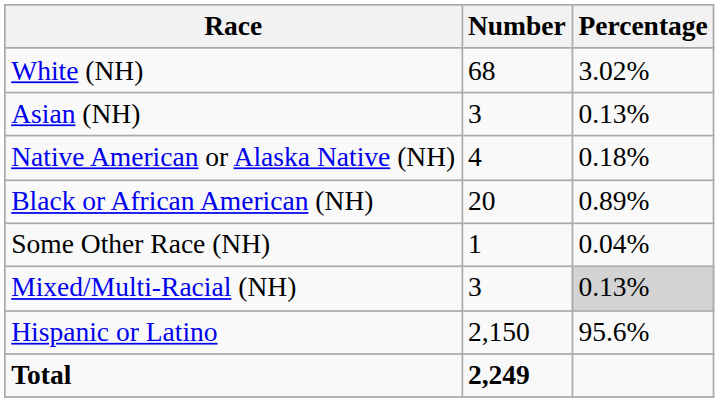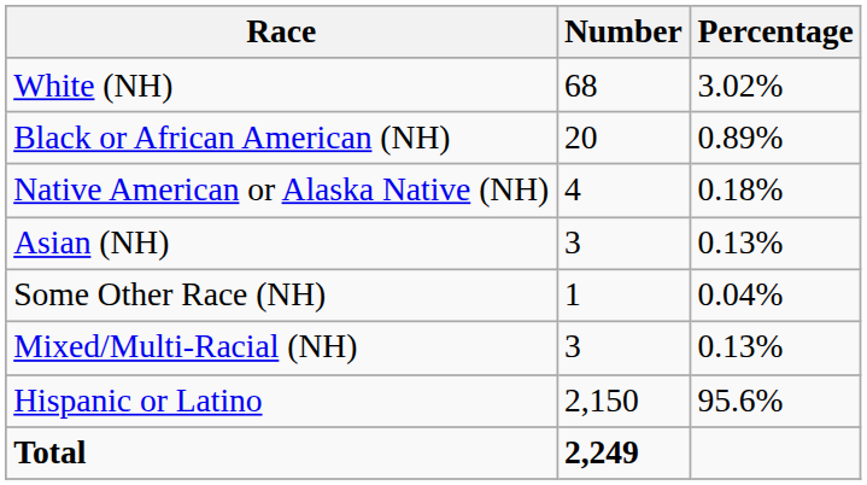rows swapped: Black or African American (NH) <-> Asian (NH)
Mixed/Multi-Racial (NH) | Percentage: lightgrey background -> no background
